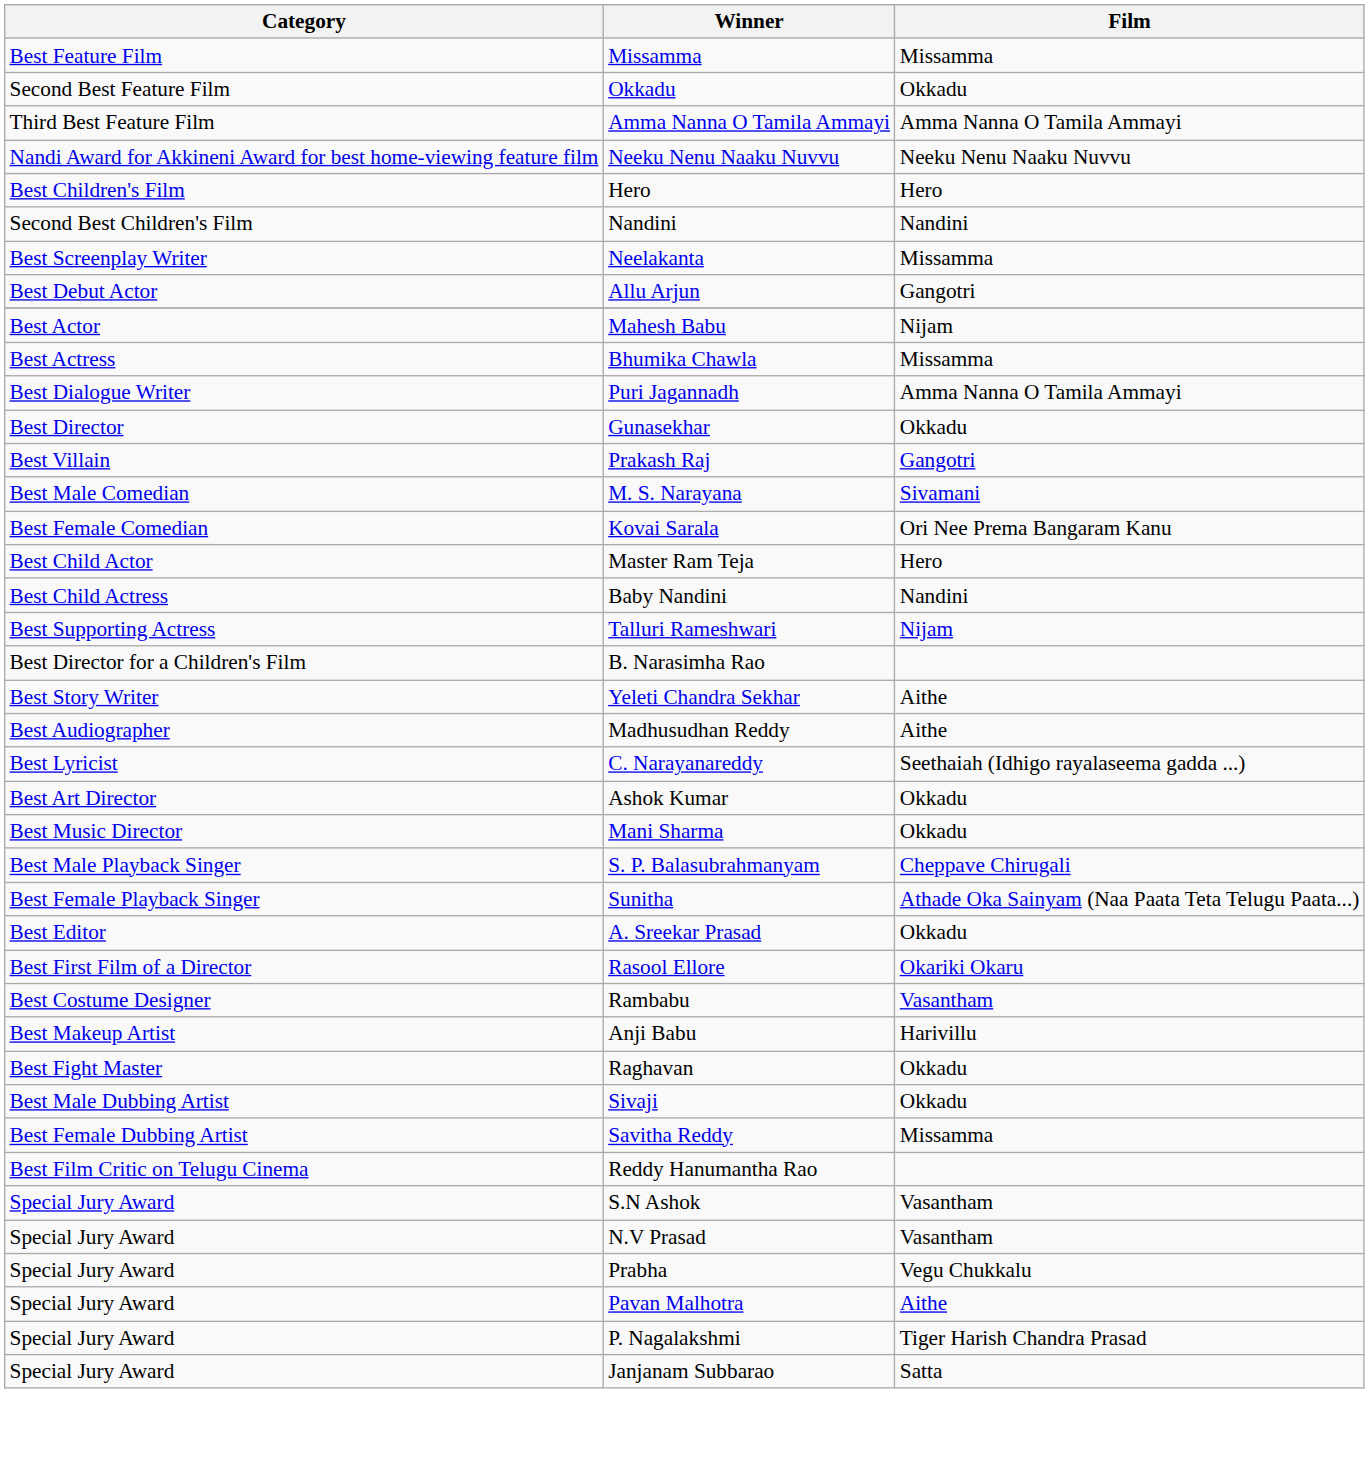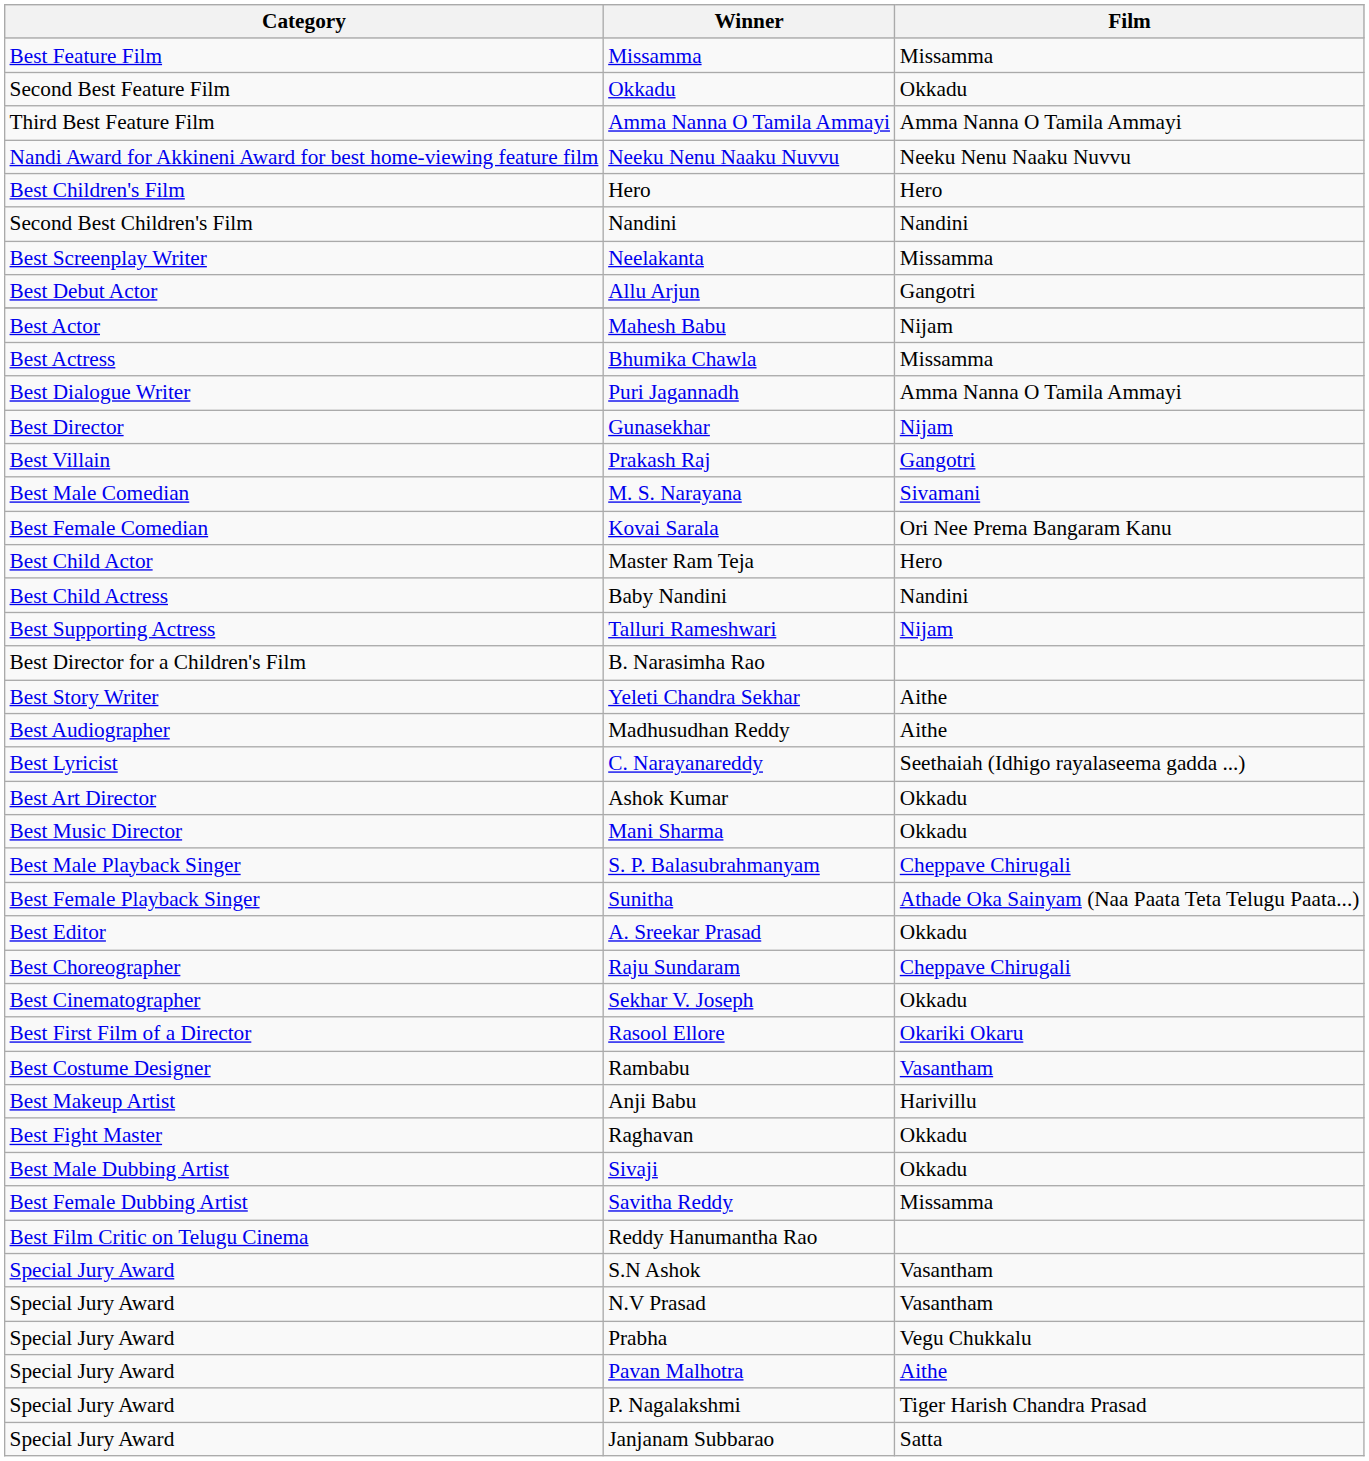Gunasekhar | Film: Okkadu -> Nijam
+ row: Best Choreographer | Raju Sundaram | Cheppave Chirugali
+ row: Best Cinematographer | Sekhar V. Joseph | Okkadu
